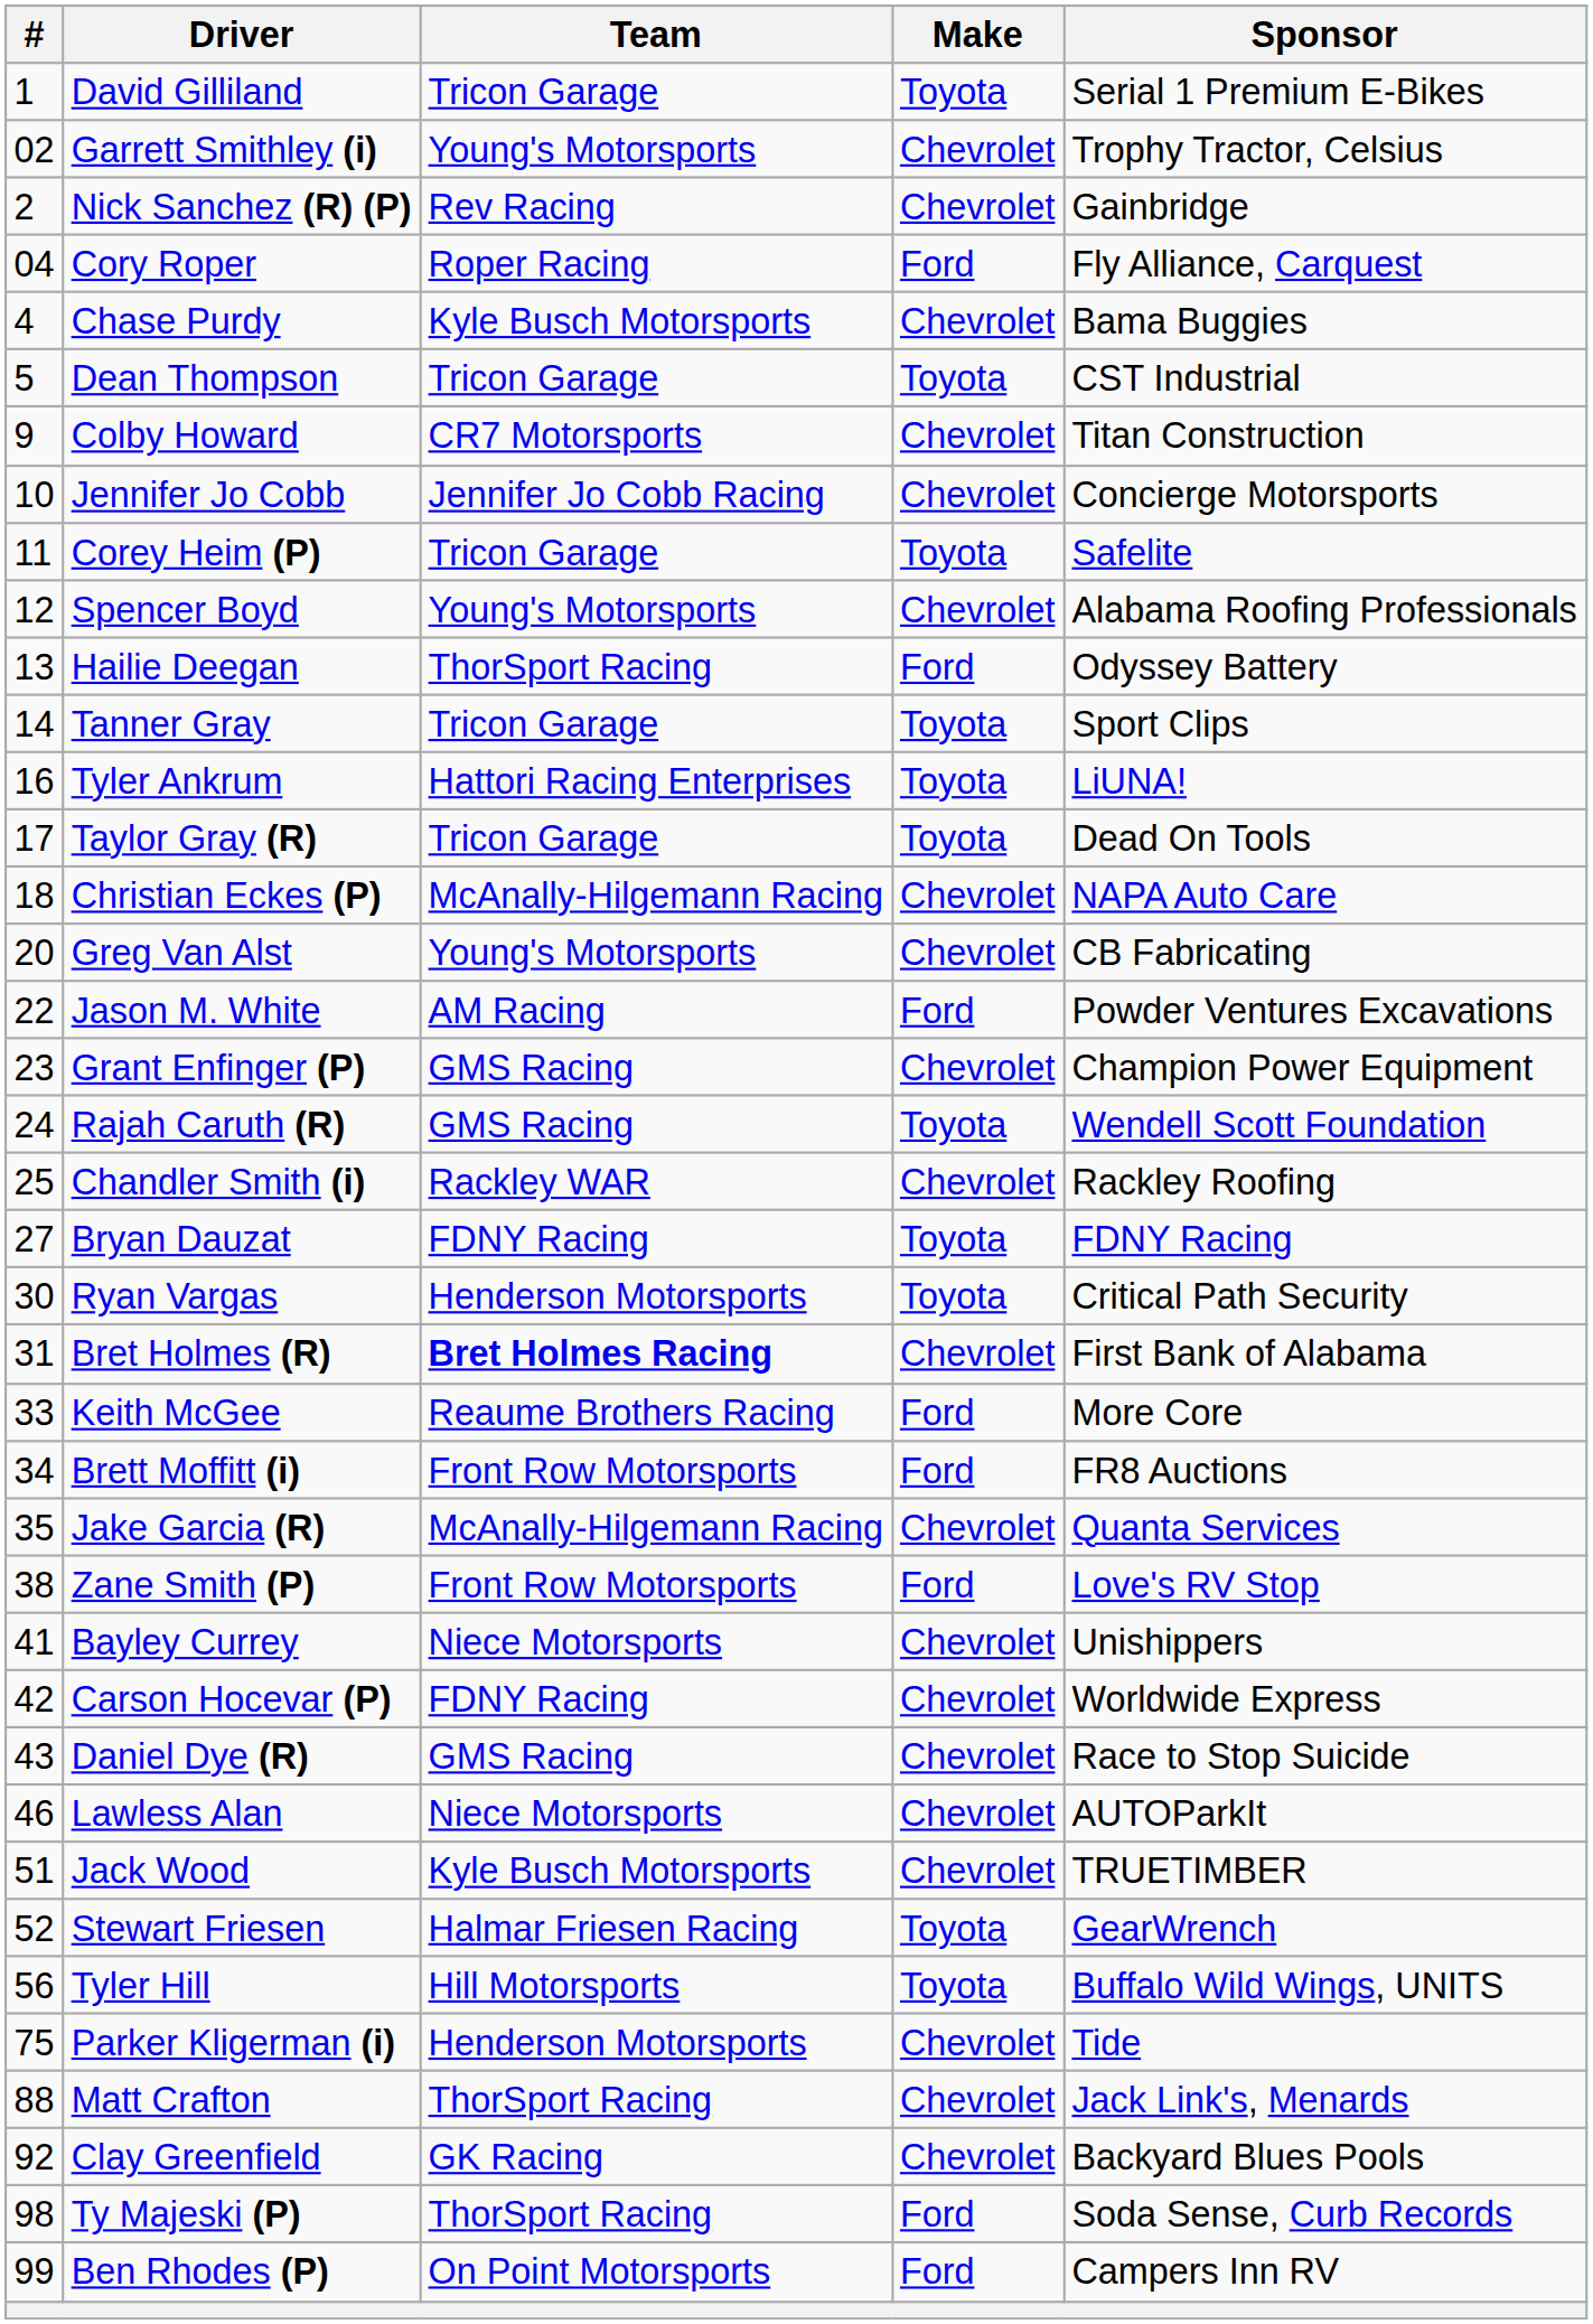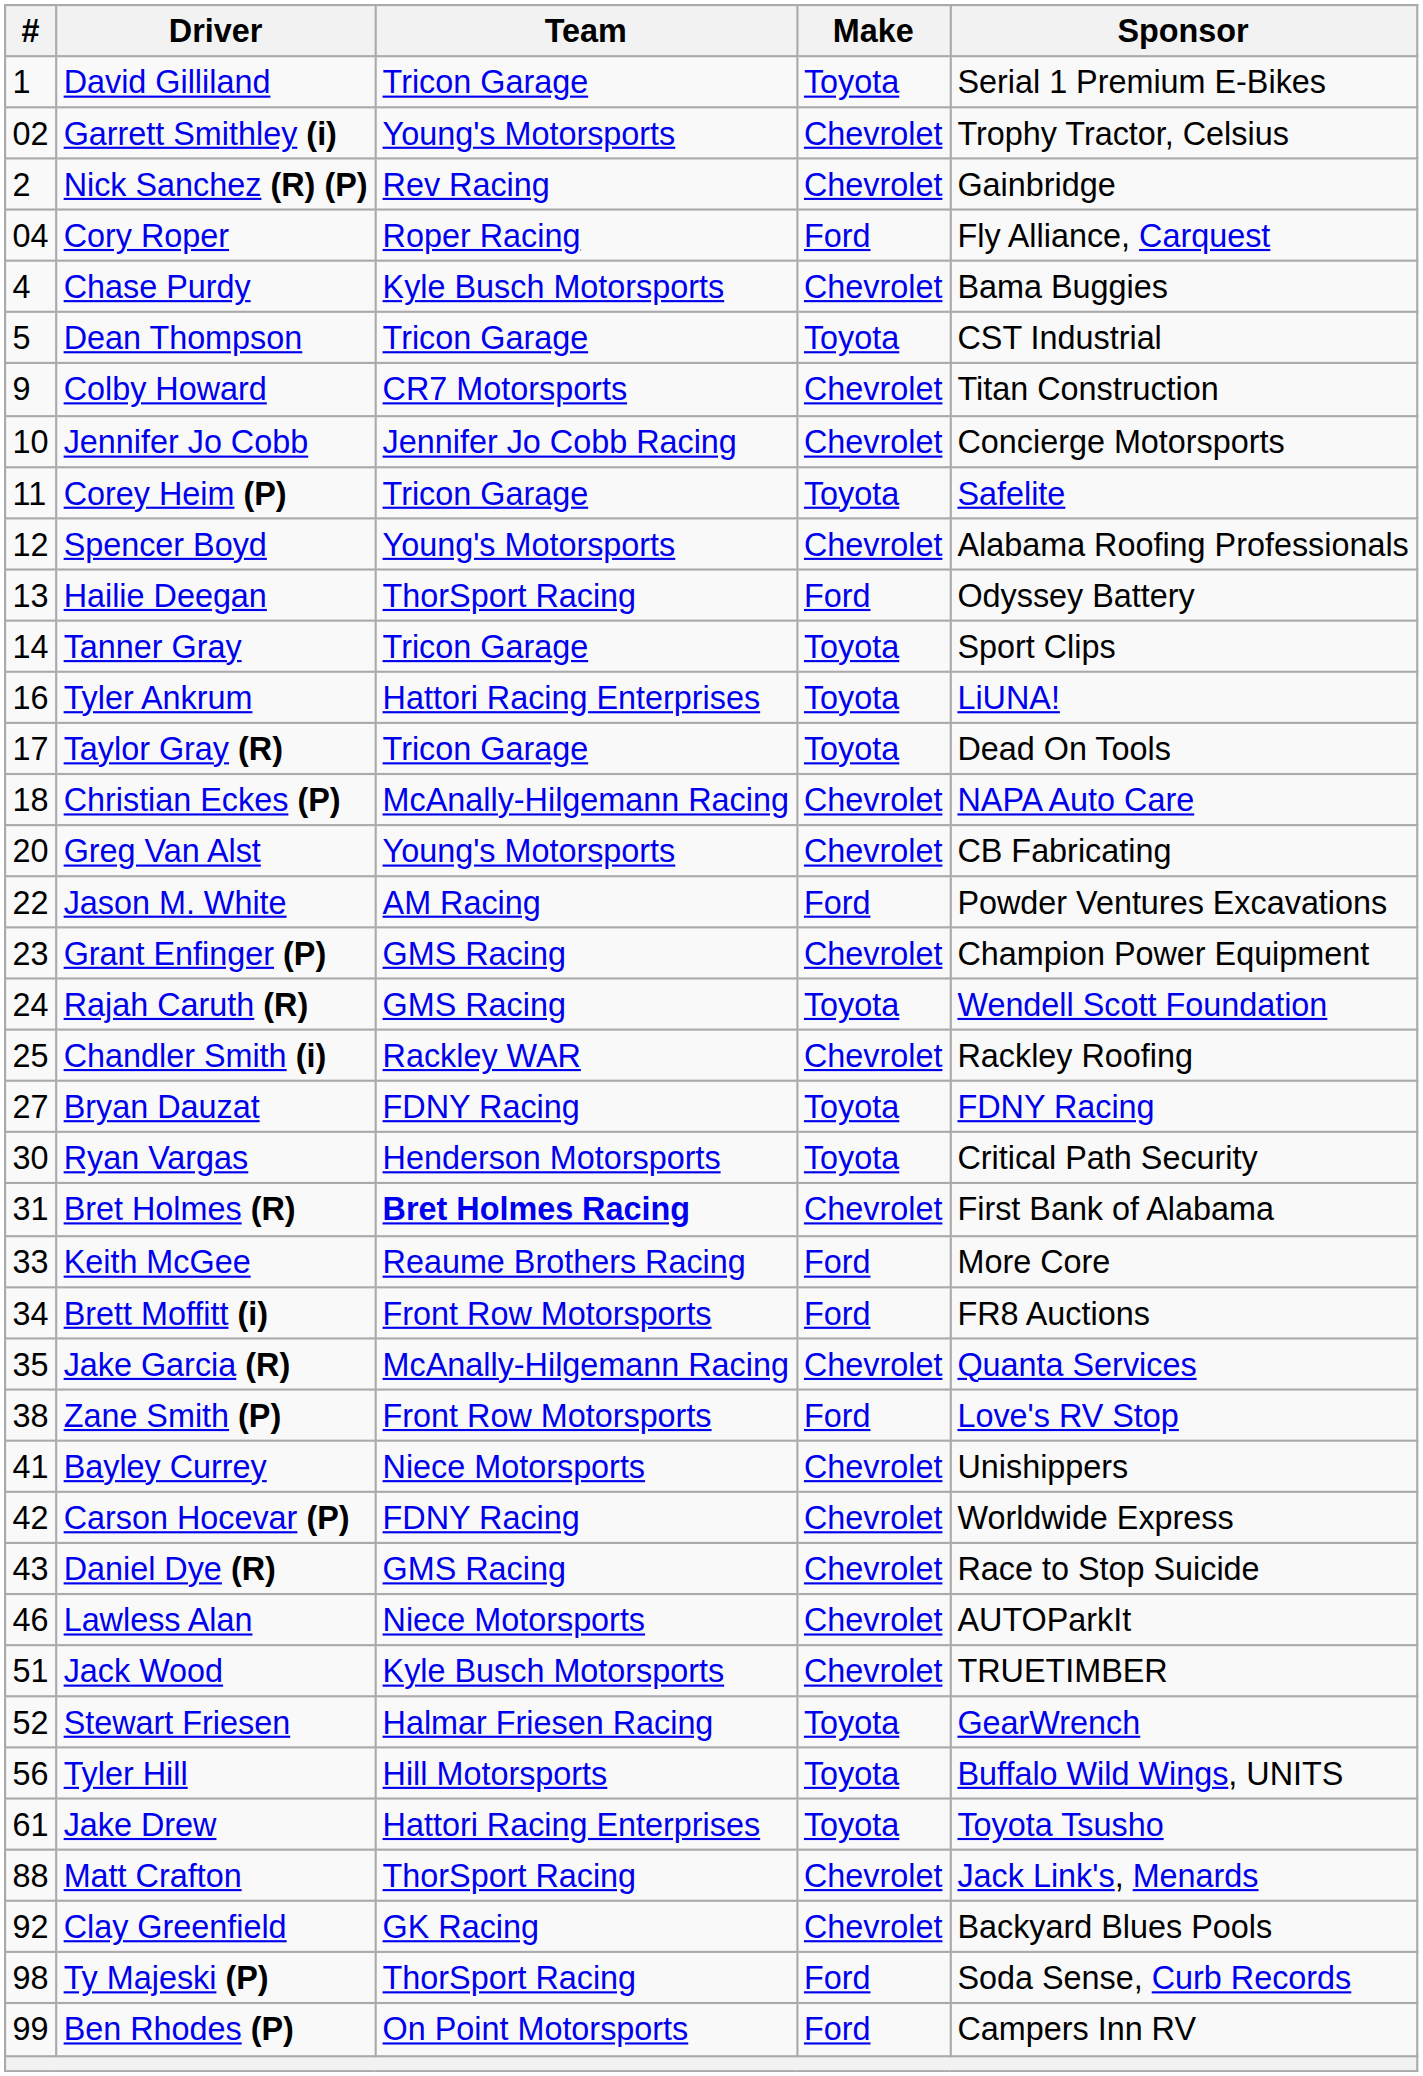+ row: 61 | Jake Drew | Hattori Racing Enterprises | Toyota | Toyota Tsusho
- row: 75 | Parker Kligerman (i) | Henderson Motorsports | Chevrolet | Tide
